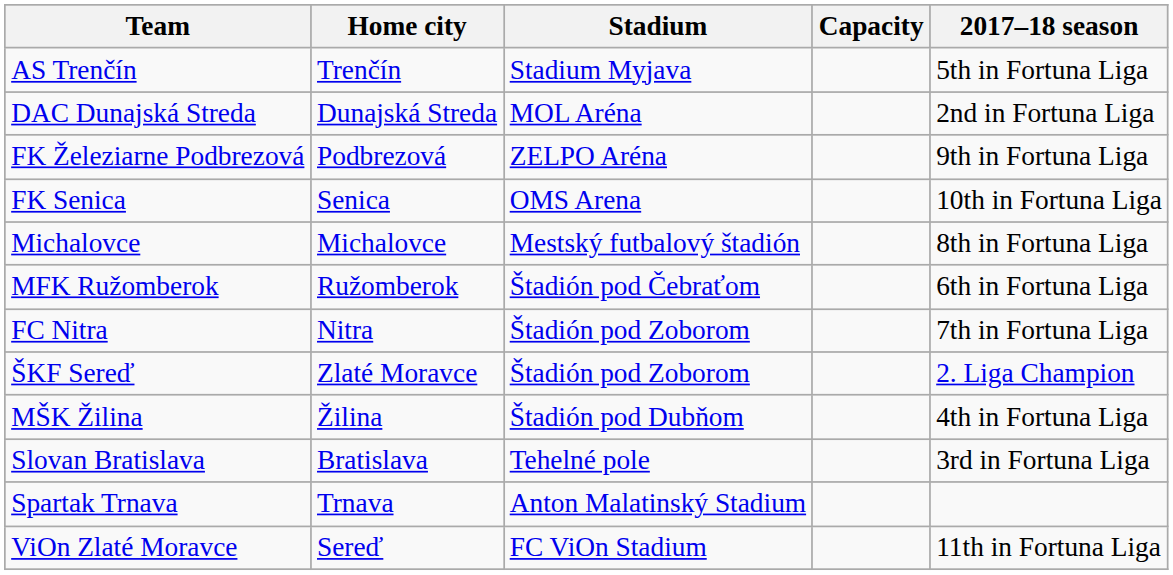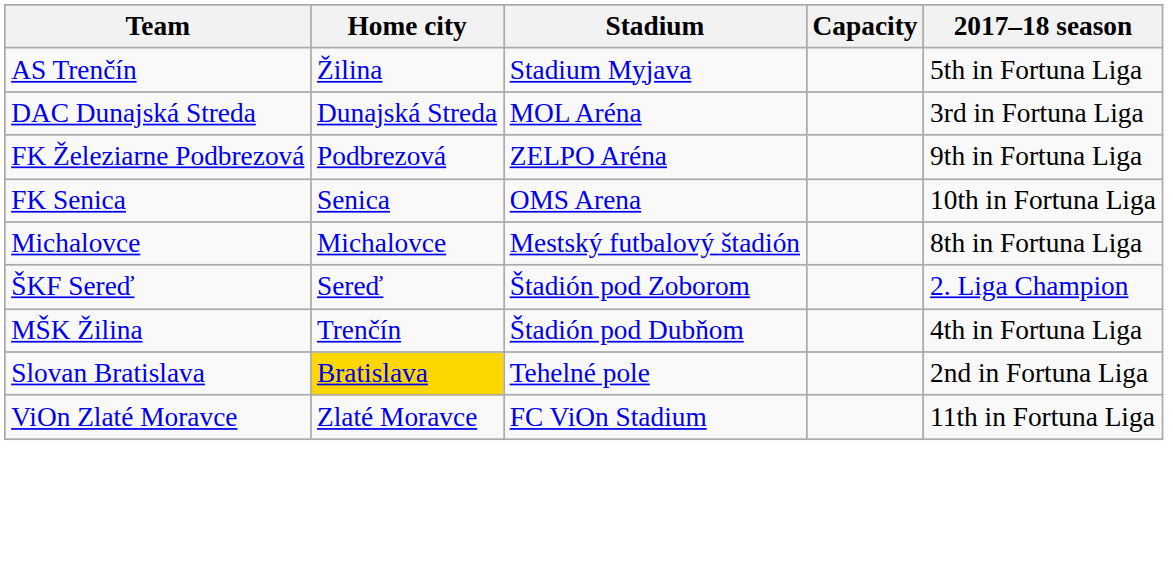AS Trenčín | Home city: Trenčín -> Žilina
DAC Dunajská Streda | 2017–18 season: 2nd in Fortuna Liga -> 3rd in Fortuna Liga
- row: MFK Ružomberok | Ružomberok | Štadión pod Čebraťom | 6th in Fortuna Liga
- row: FC Nitra | Nitra | Štadión pod Zoborom | 7th in Fortuna Liga
ŠKF Sereď | Home city: Zlaté Moravce -> Sereď
MŠK Žilina | Home city: Žilina -> Trenčín
Slovan Bratislava | Home city: no background -> gold background
Slovan Bratislava | 2017–18 season: 3rd in Fortuna Liga -> 2nd in Fortuna Liga
- row: Spartak Trnava | Trnava | Anton Malatinský Stadium
ViOn Zlaté Moravce | Home city: Sereď -> Zlaté Moravce
